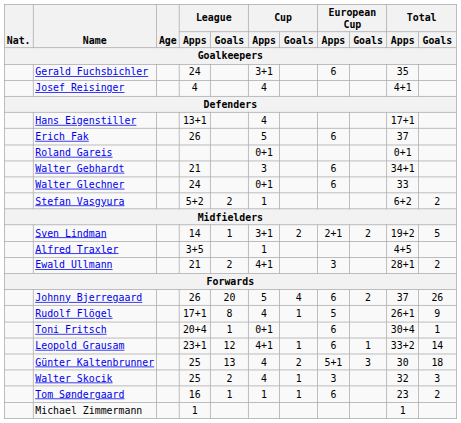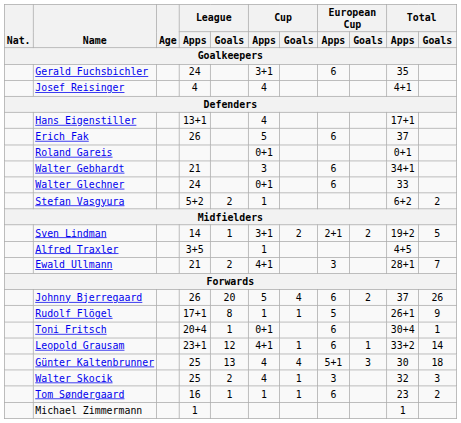Ewald Ullmann | Total / Goals: 2 -> 7
Rudolf Flögel | Cup / Apps: 4 -> 1
Günter Kaltenbrunner | Cup / Goals: 2 -> 4
